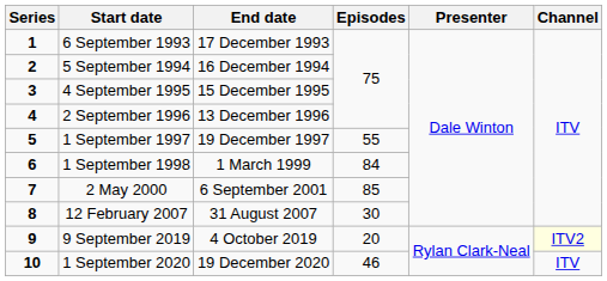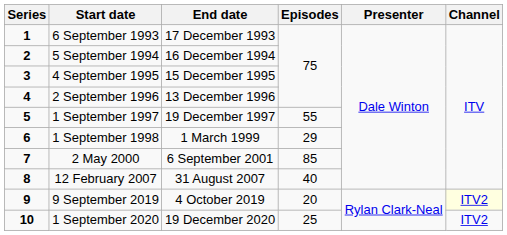1 September 1998 | Episodes: 84 -> 29
12 February 2007 | Episodes: 30 -> 40
1 September 2020 | Episodes: 46 -> 25
1 September 2020 | Channel: ITV -> ITV2
